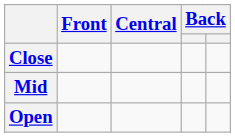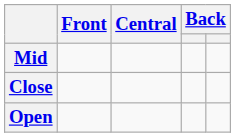rows swapped: Close <-> Mid
